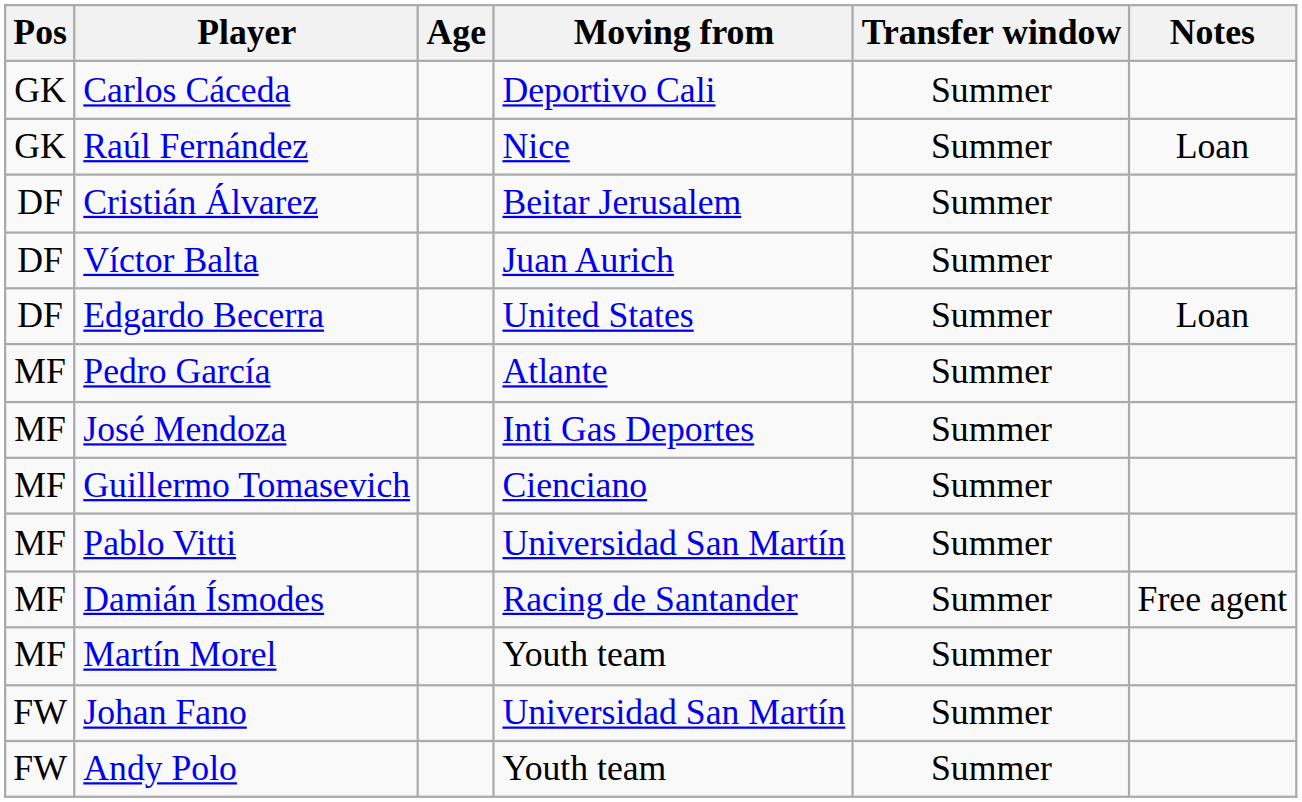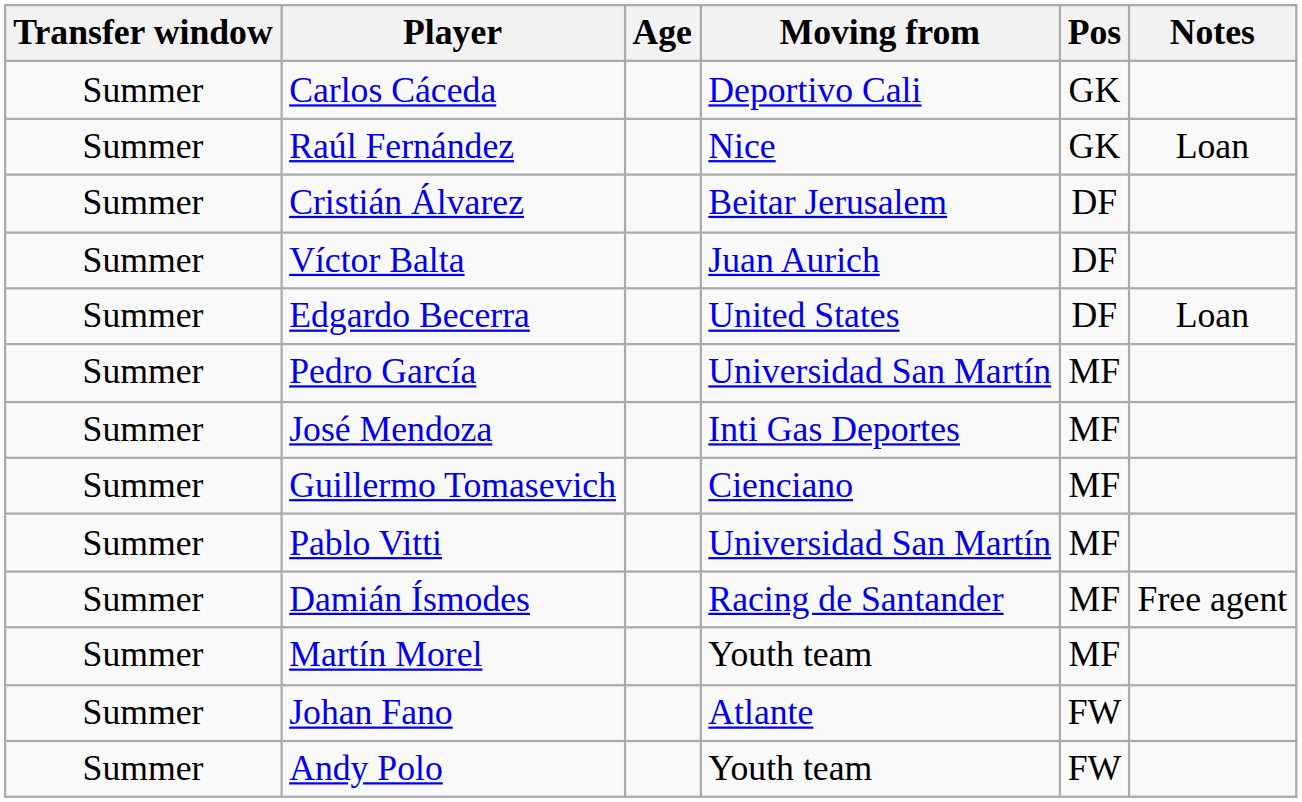columns swapped: Pos <-> Transfer window
Pedro García | Moving from: Atlante -> Universidad San Martín
Johan Fano | Moving from: Universidad San Martín -> Atlante
